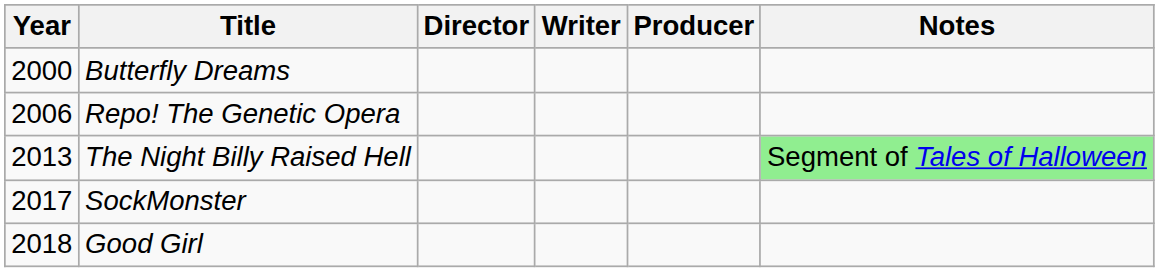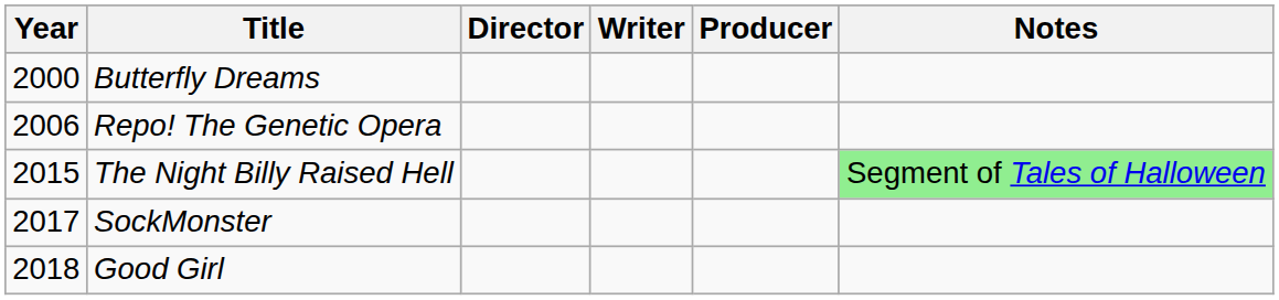The Night Billy Raised Hell | Year: 2013 -> 2015
